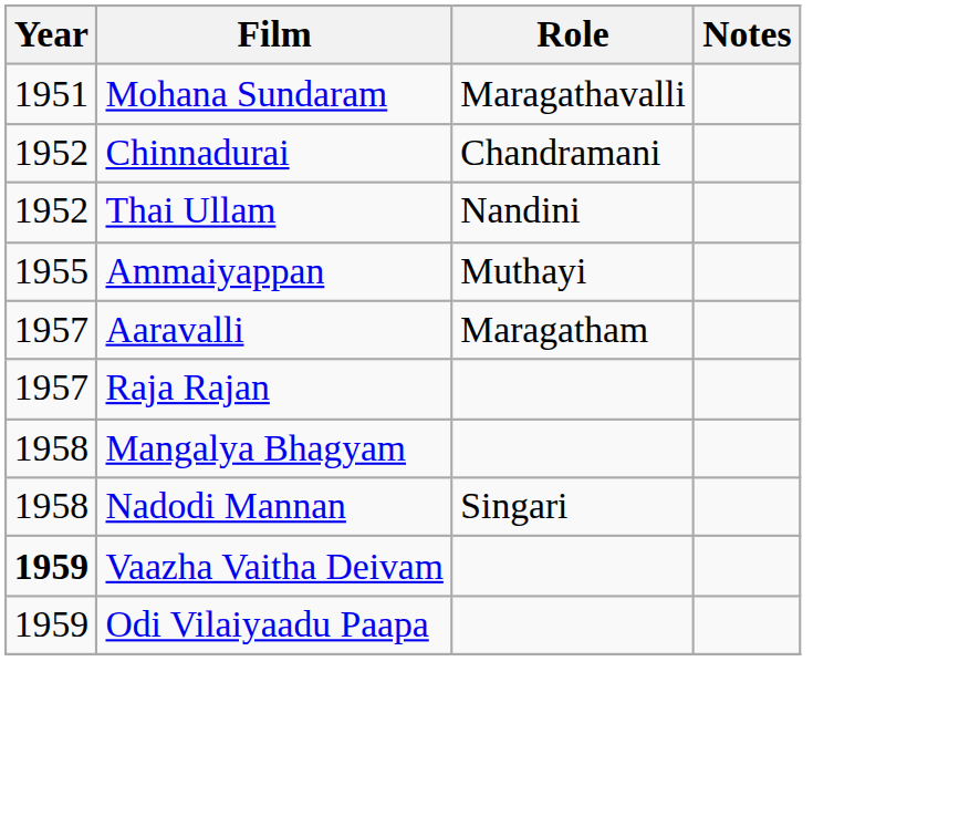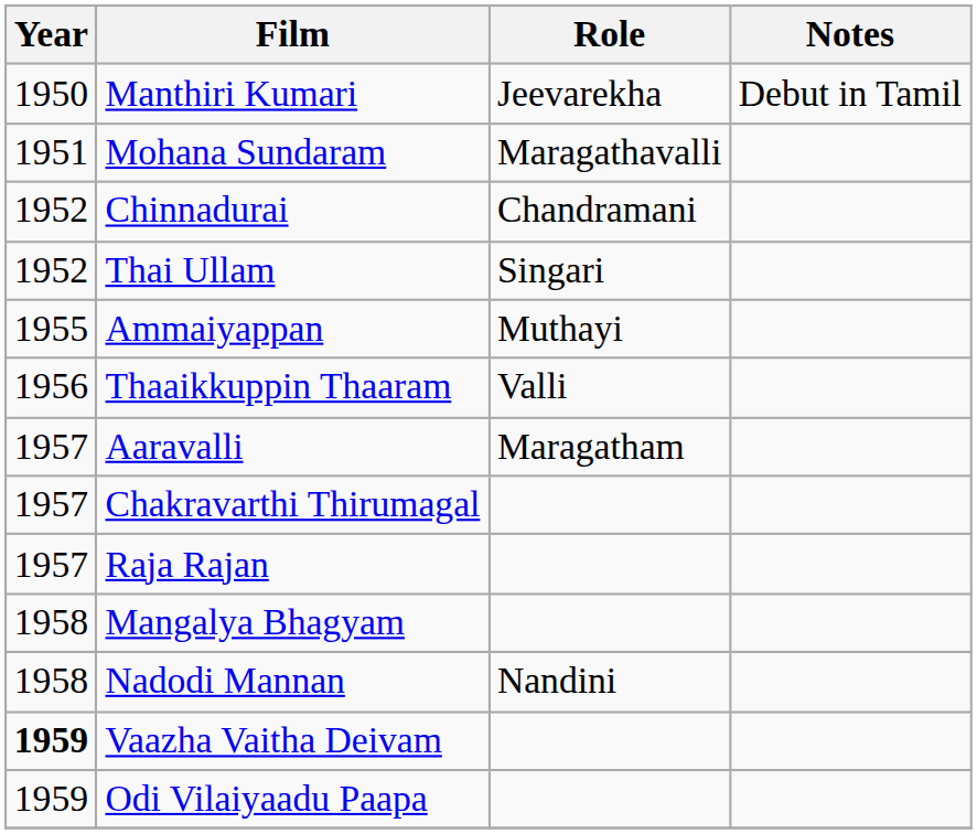+ row: 1950 | Manthiri Kumari | Jeevarekha | Debut in Tamil
Thai Ullam | Role: Nandini -> Singari
+ row: 1956 | Thaaikkuppin Thaaram | Valli
+ row: 1957 | Chakravarthi Thirumagal
Nadodi Mannan | Role: Singari -> Nandini
